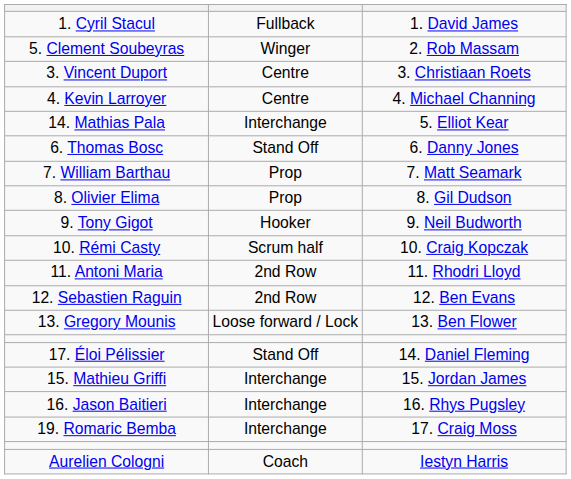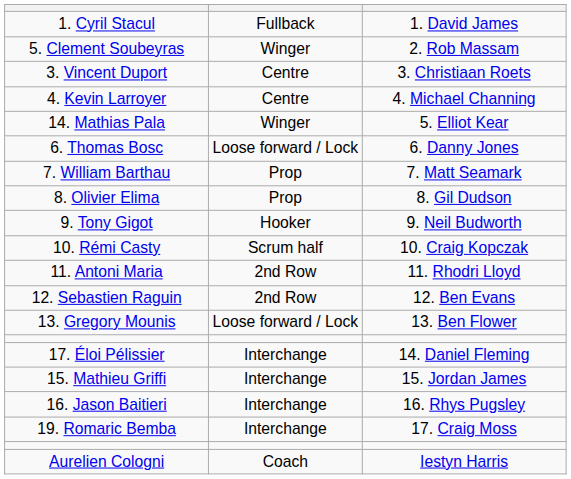14. Mathias Pala | column 2: Interchange -> Winger
6. Thomas Bosc | column 2: Stand Off -> Loose forward / Lock
17. Éloi Pélissier | column 2: Stand Off -> Interchange
